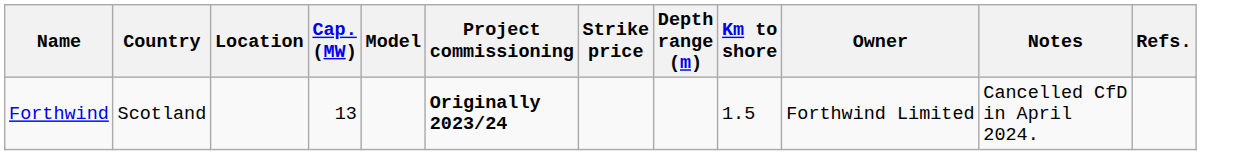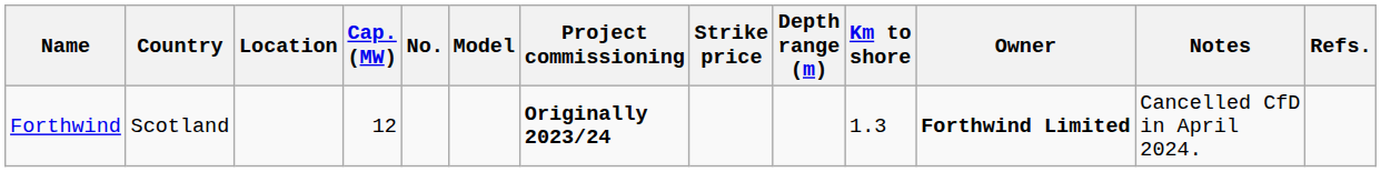+ column: No.
Forthwind | Cap. (MW): 13 -> 12
Forthwind | Km to shore: 1.5 -> 1.3
Forthwind | Owner: normal -> bold
